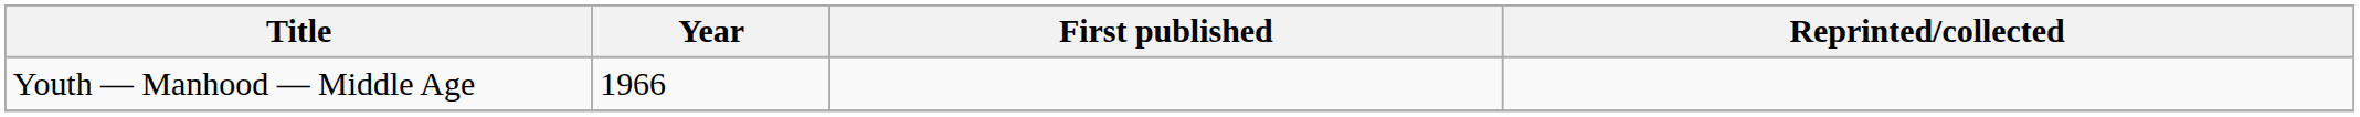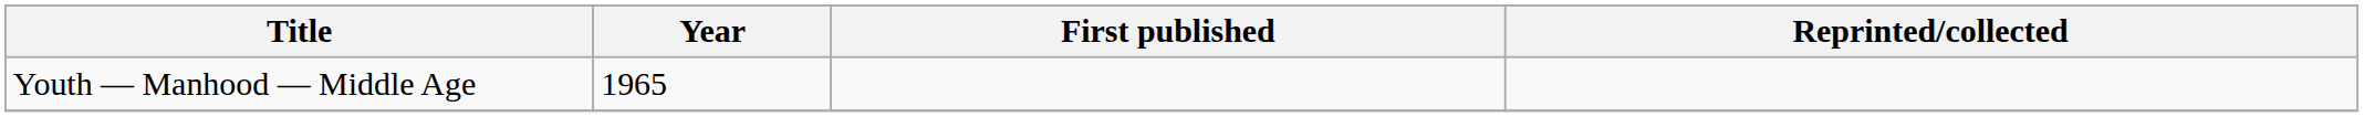Youth — Manhood — Middle Age | Year: 1966 -> 1965
